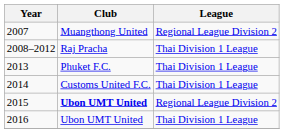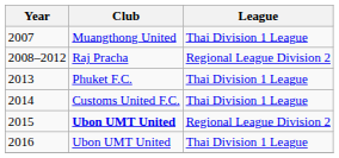2007 | League: Regional League Division 2 -> Thai Division 1 League
2008–2012 | League: Thai Division 1 League -> Regional League Division 2
